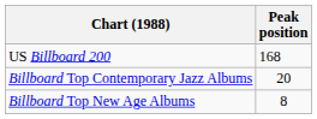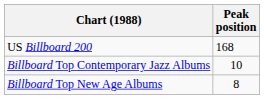Billboard Top Contemporary Jazz Albums | Peak position: 20 -> 10
